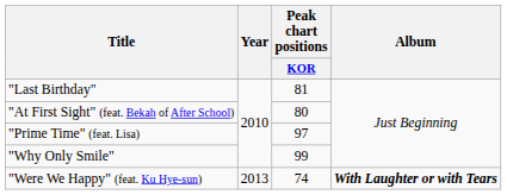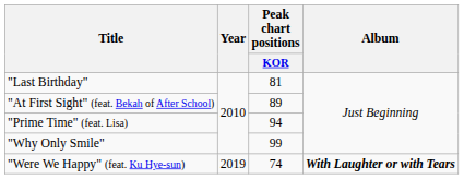"At First Sight" (feat. Bekah of After School) | Peak chart positions / KOR: 80 -> 89
"Prime Time" (feat. Lisa) | Peak chart positions / KOR: 97 -> 94
"Were We Happy" (feat. Ku Hye-sun) | Year: 2013 -> 2019
